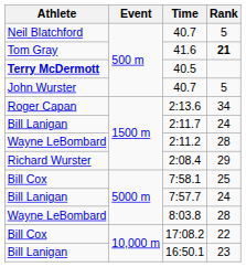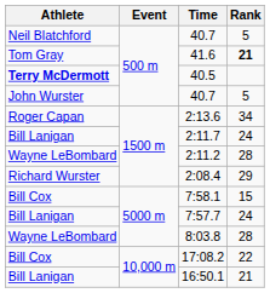7:58.1 | Rank: 25 -> 15
16:50.1 | Rank: 23 -> 21
